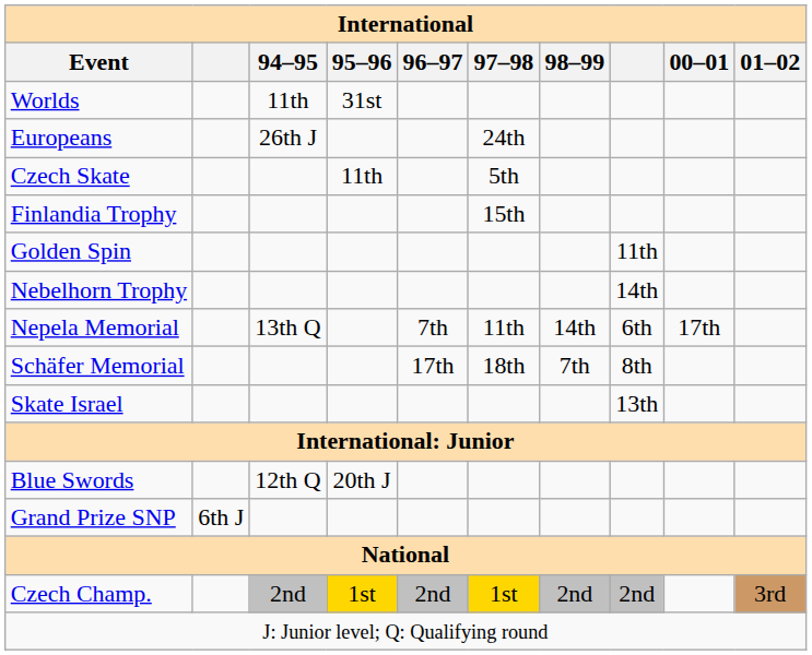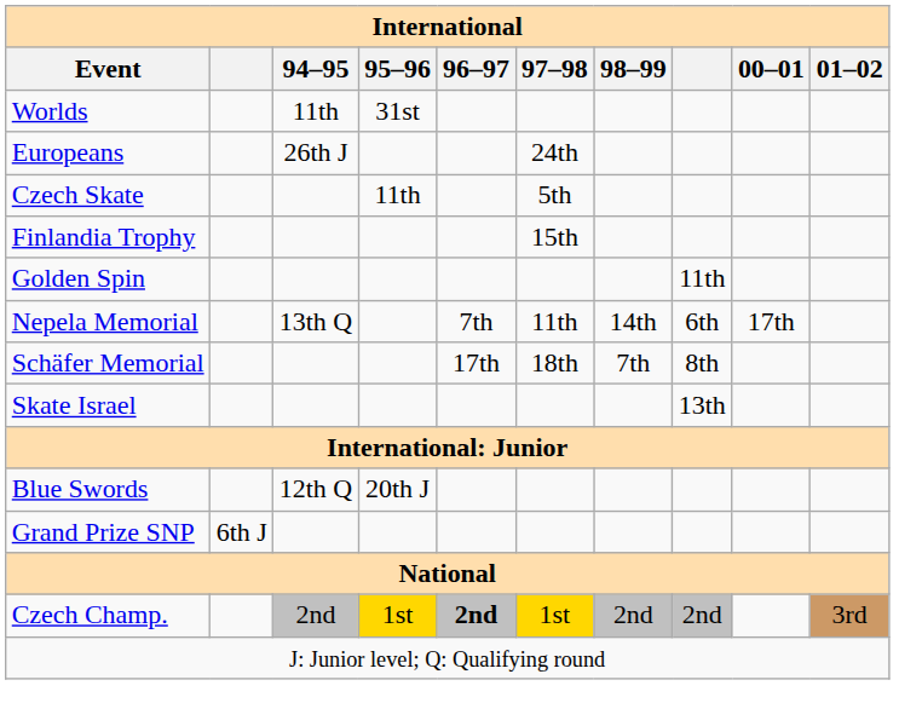- row: Nebelhorn Trophy | 14th
Czech Champ. | 96–97: normal -> bold
